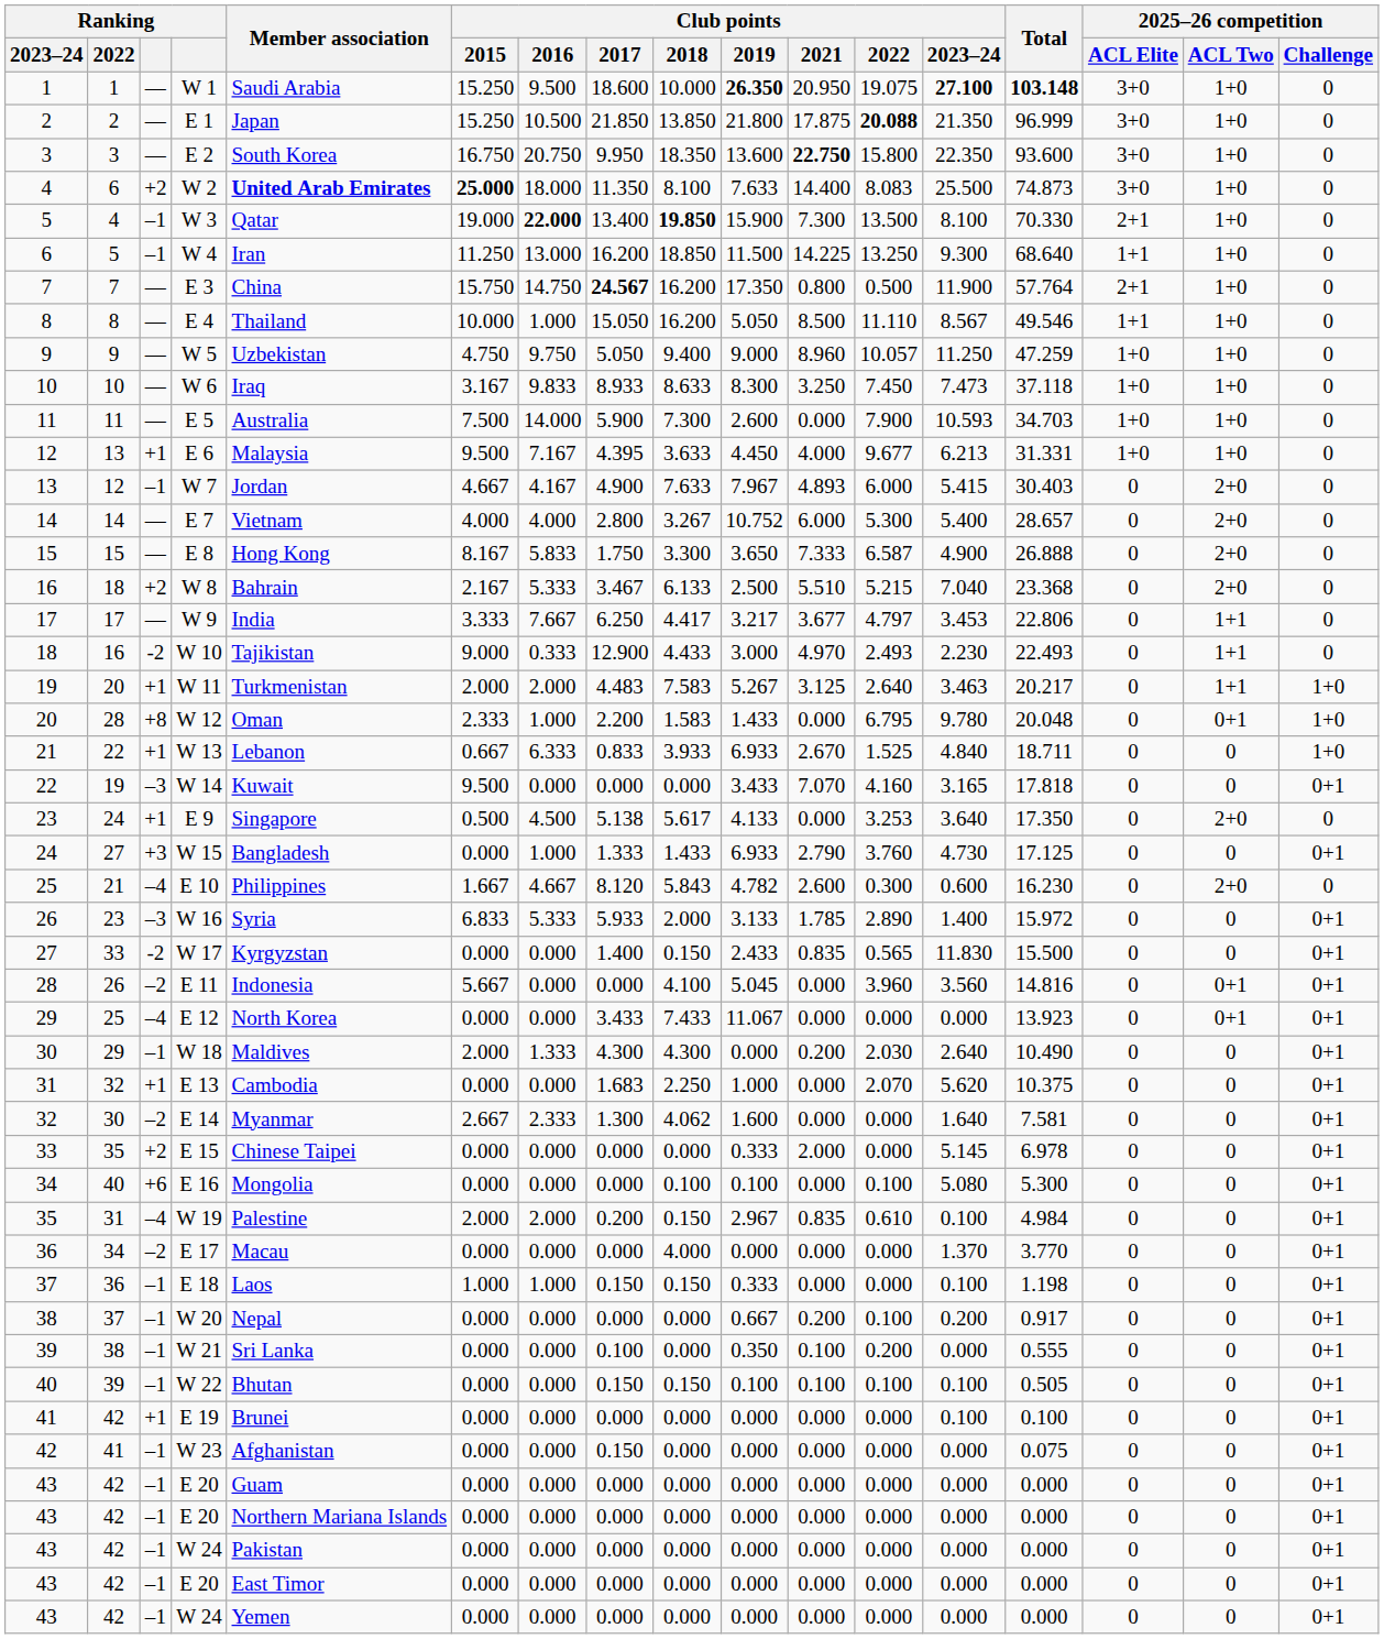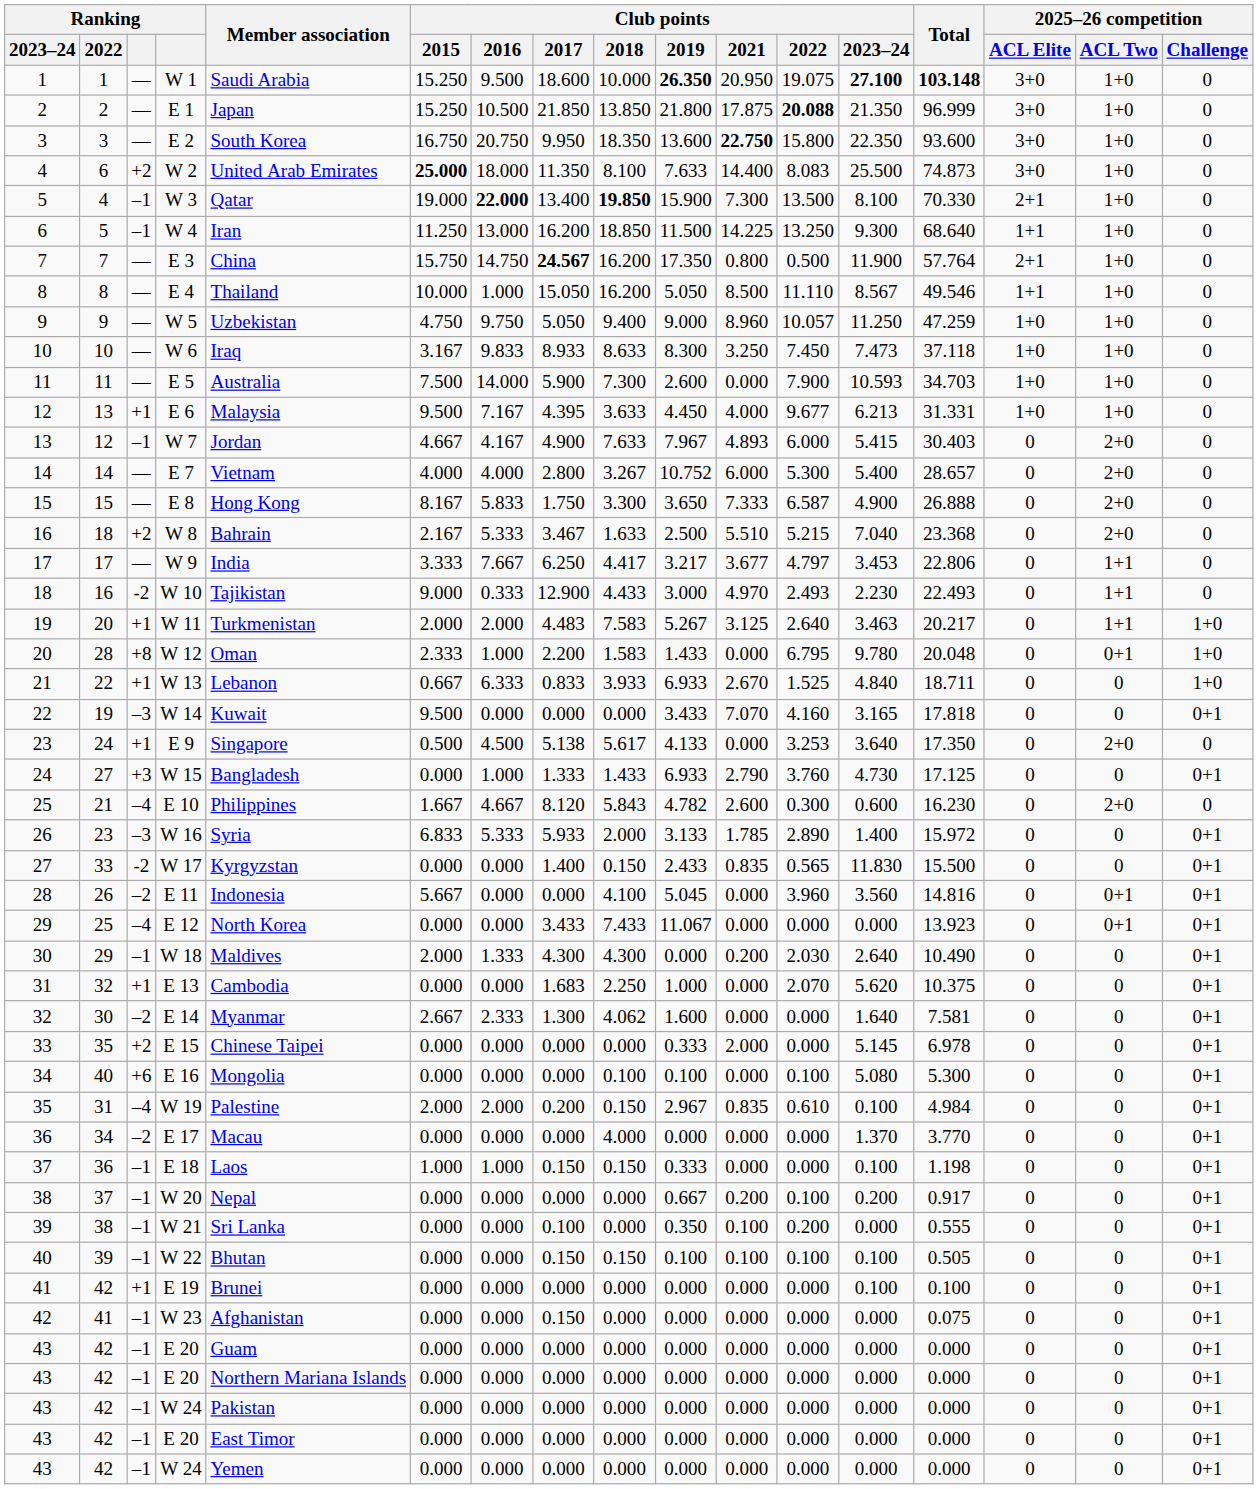W 2 | Member association: bold -> normal
W 8 | Club points / 2018: 6.133 -> 1.633
